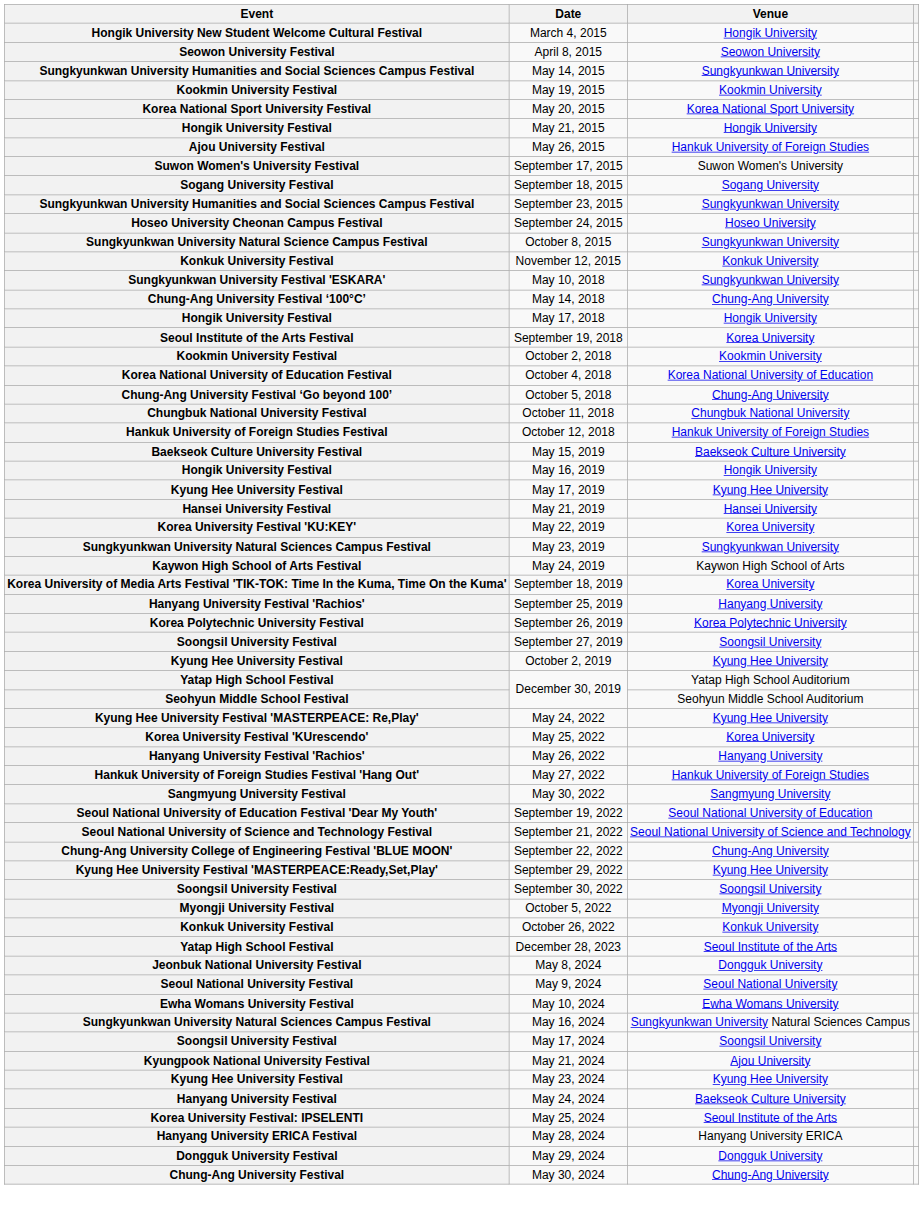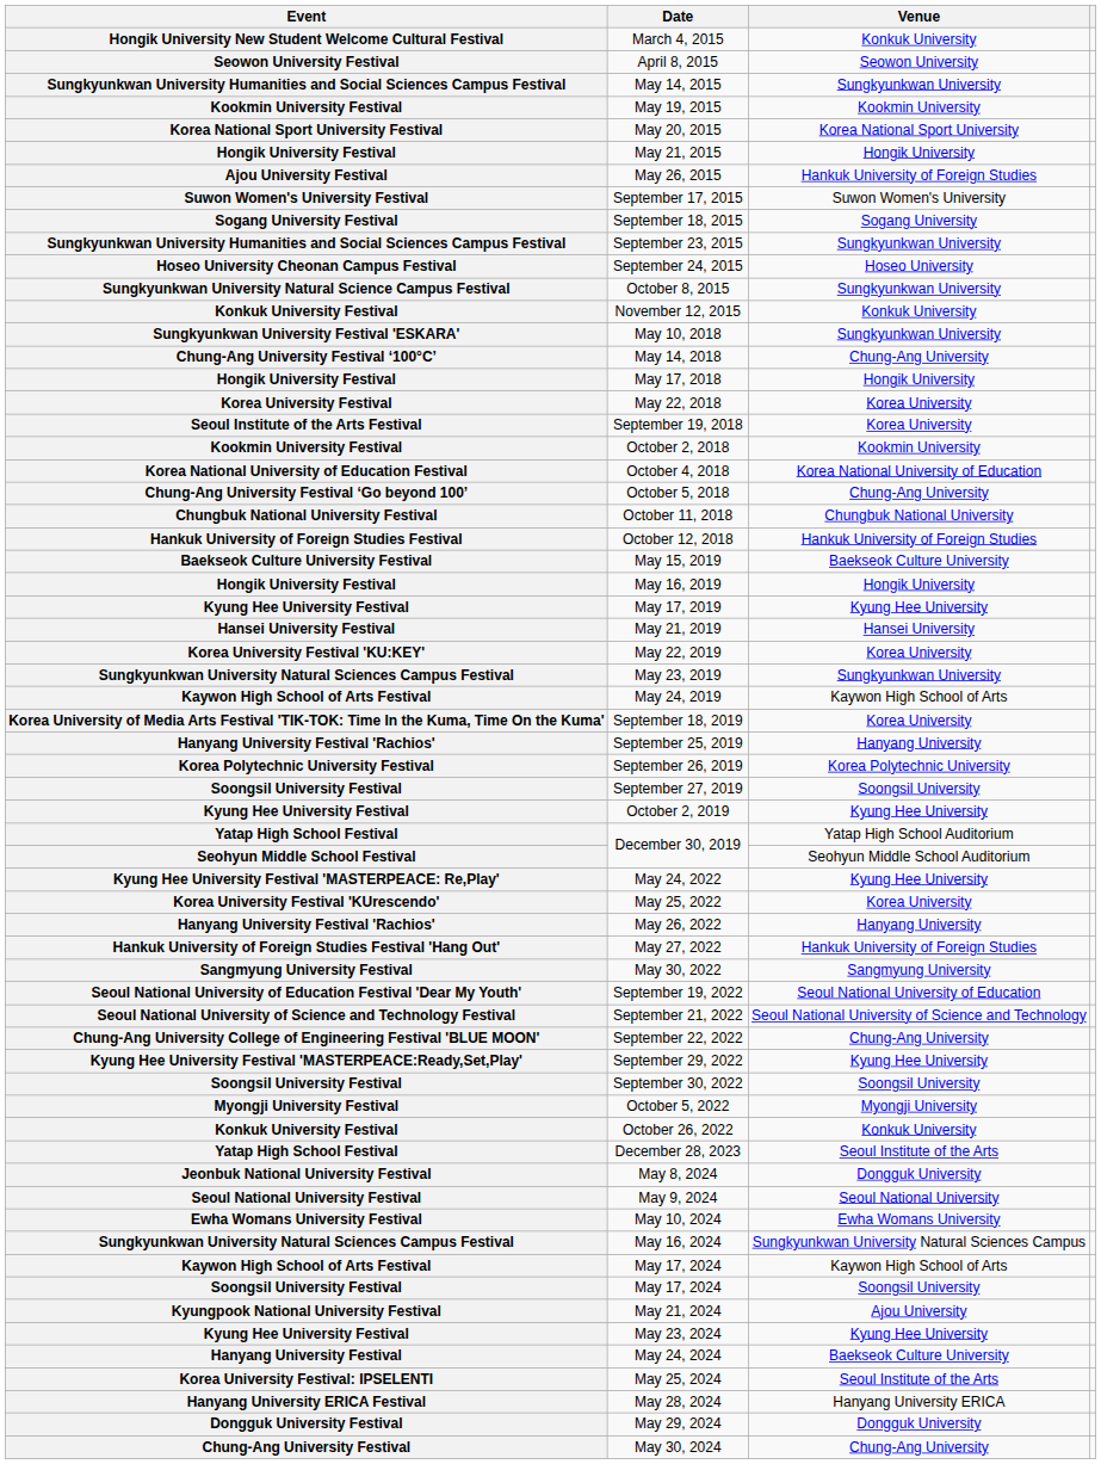March 4, 2015 | Venue: Hongik University -> Konkuk University
+ row: Korea University Festival | May 22, 2018 | Korea University
+ row: Kaywon High School of Arts Festival | May 17, 2024 | Kaywon High School of Arts
